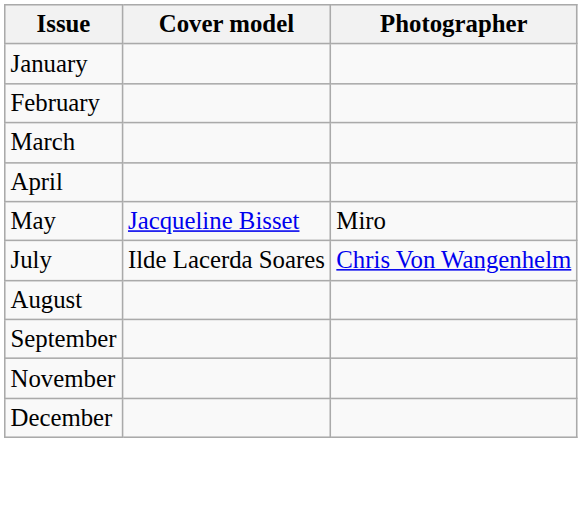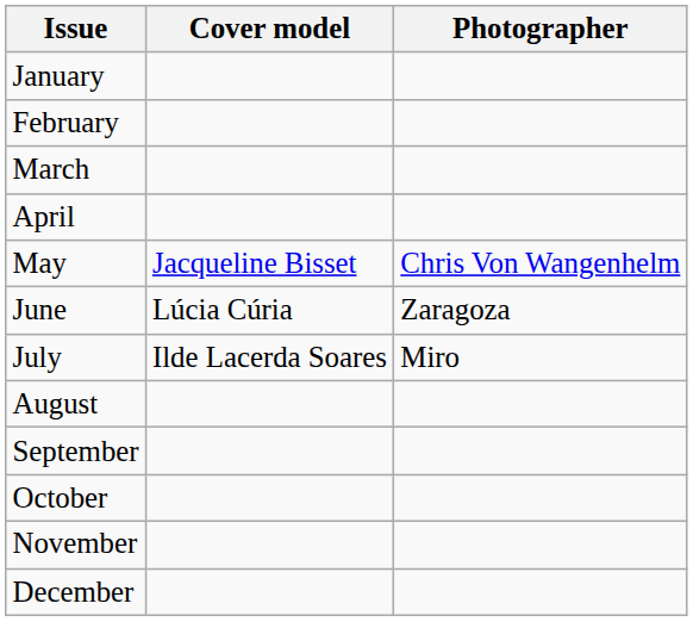May | Photographer: Miro -> Chris Von Wangenhelm
+ row: June | Lúcia Cúria | Zaragoza
July | Photographer: Chris Von Wangenhelm -> Miro
+ row: October
